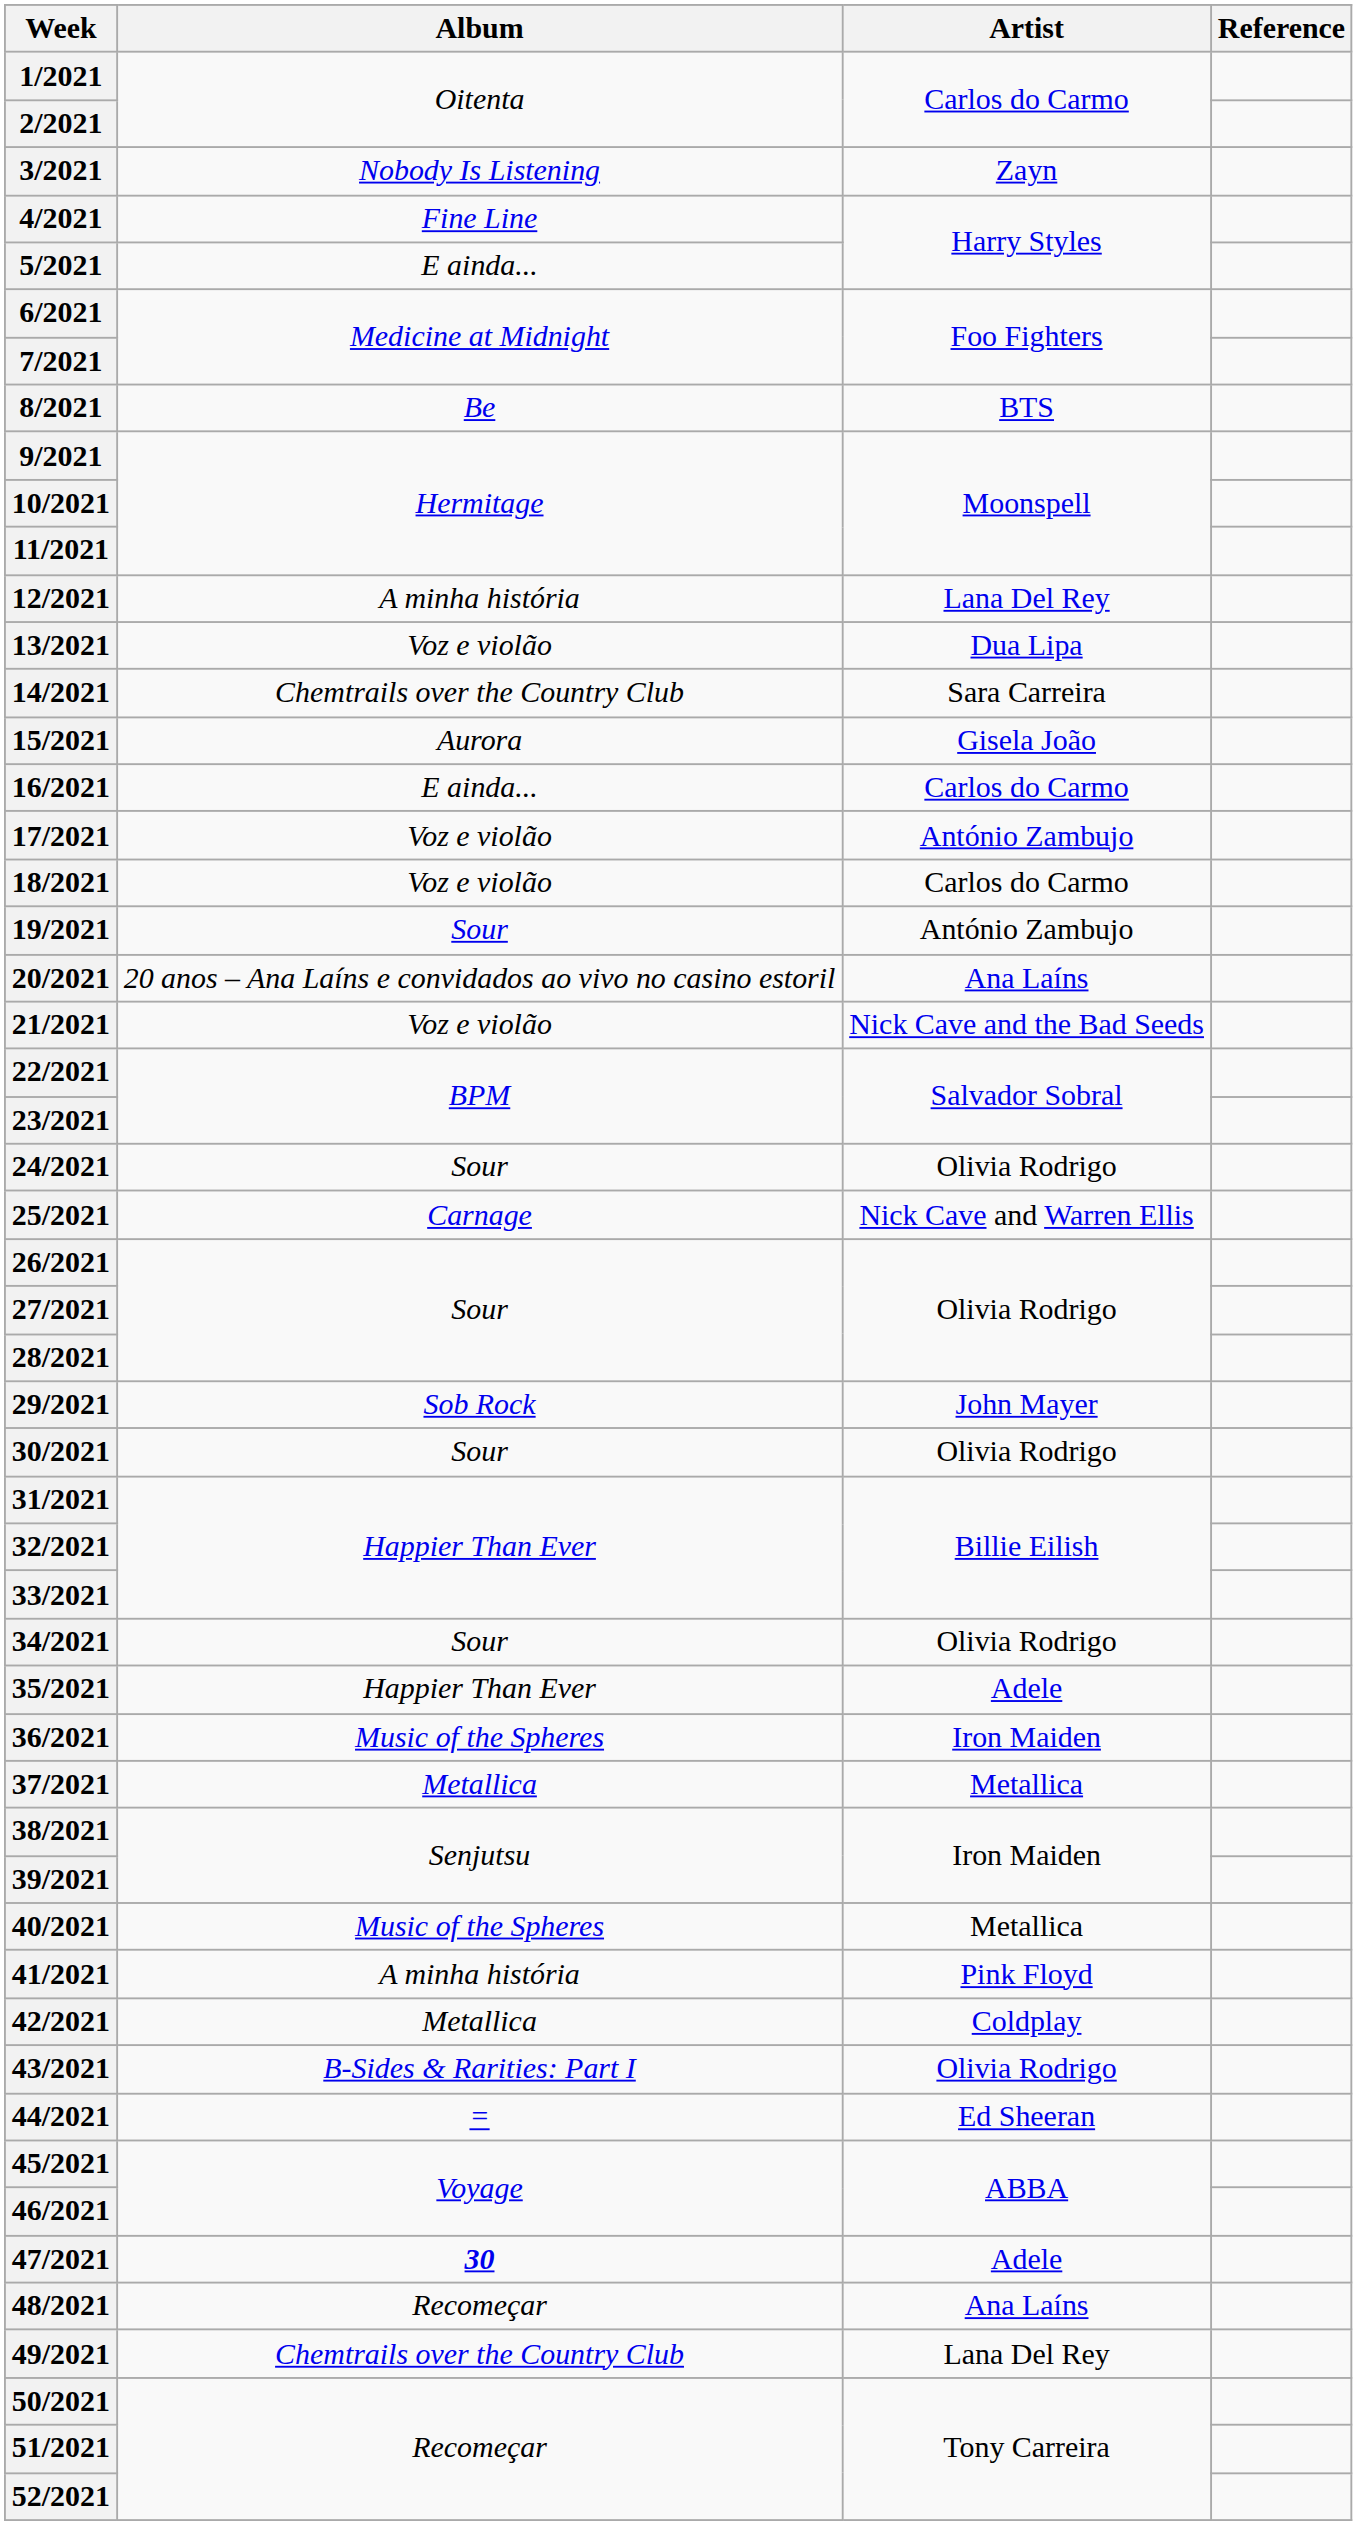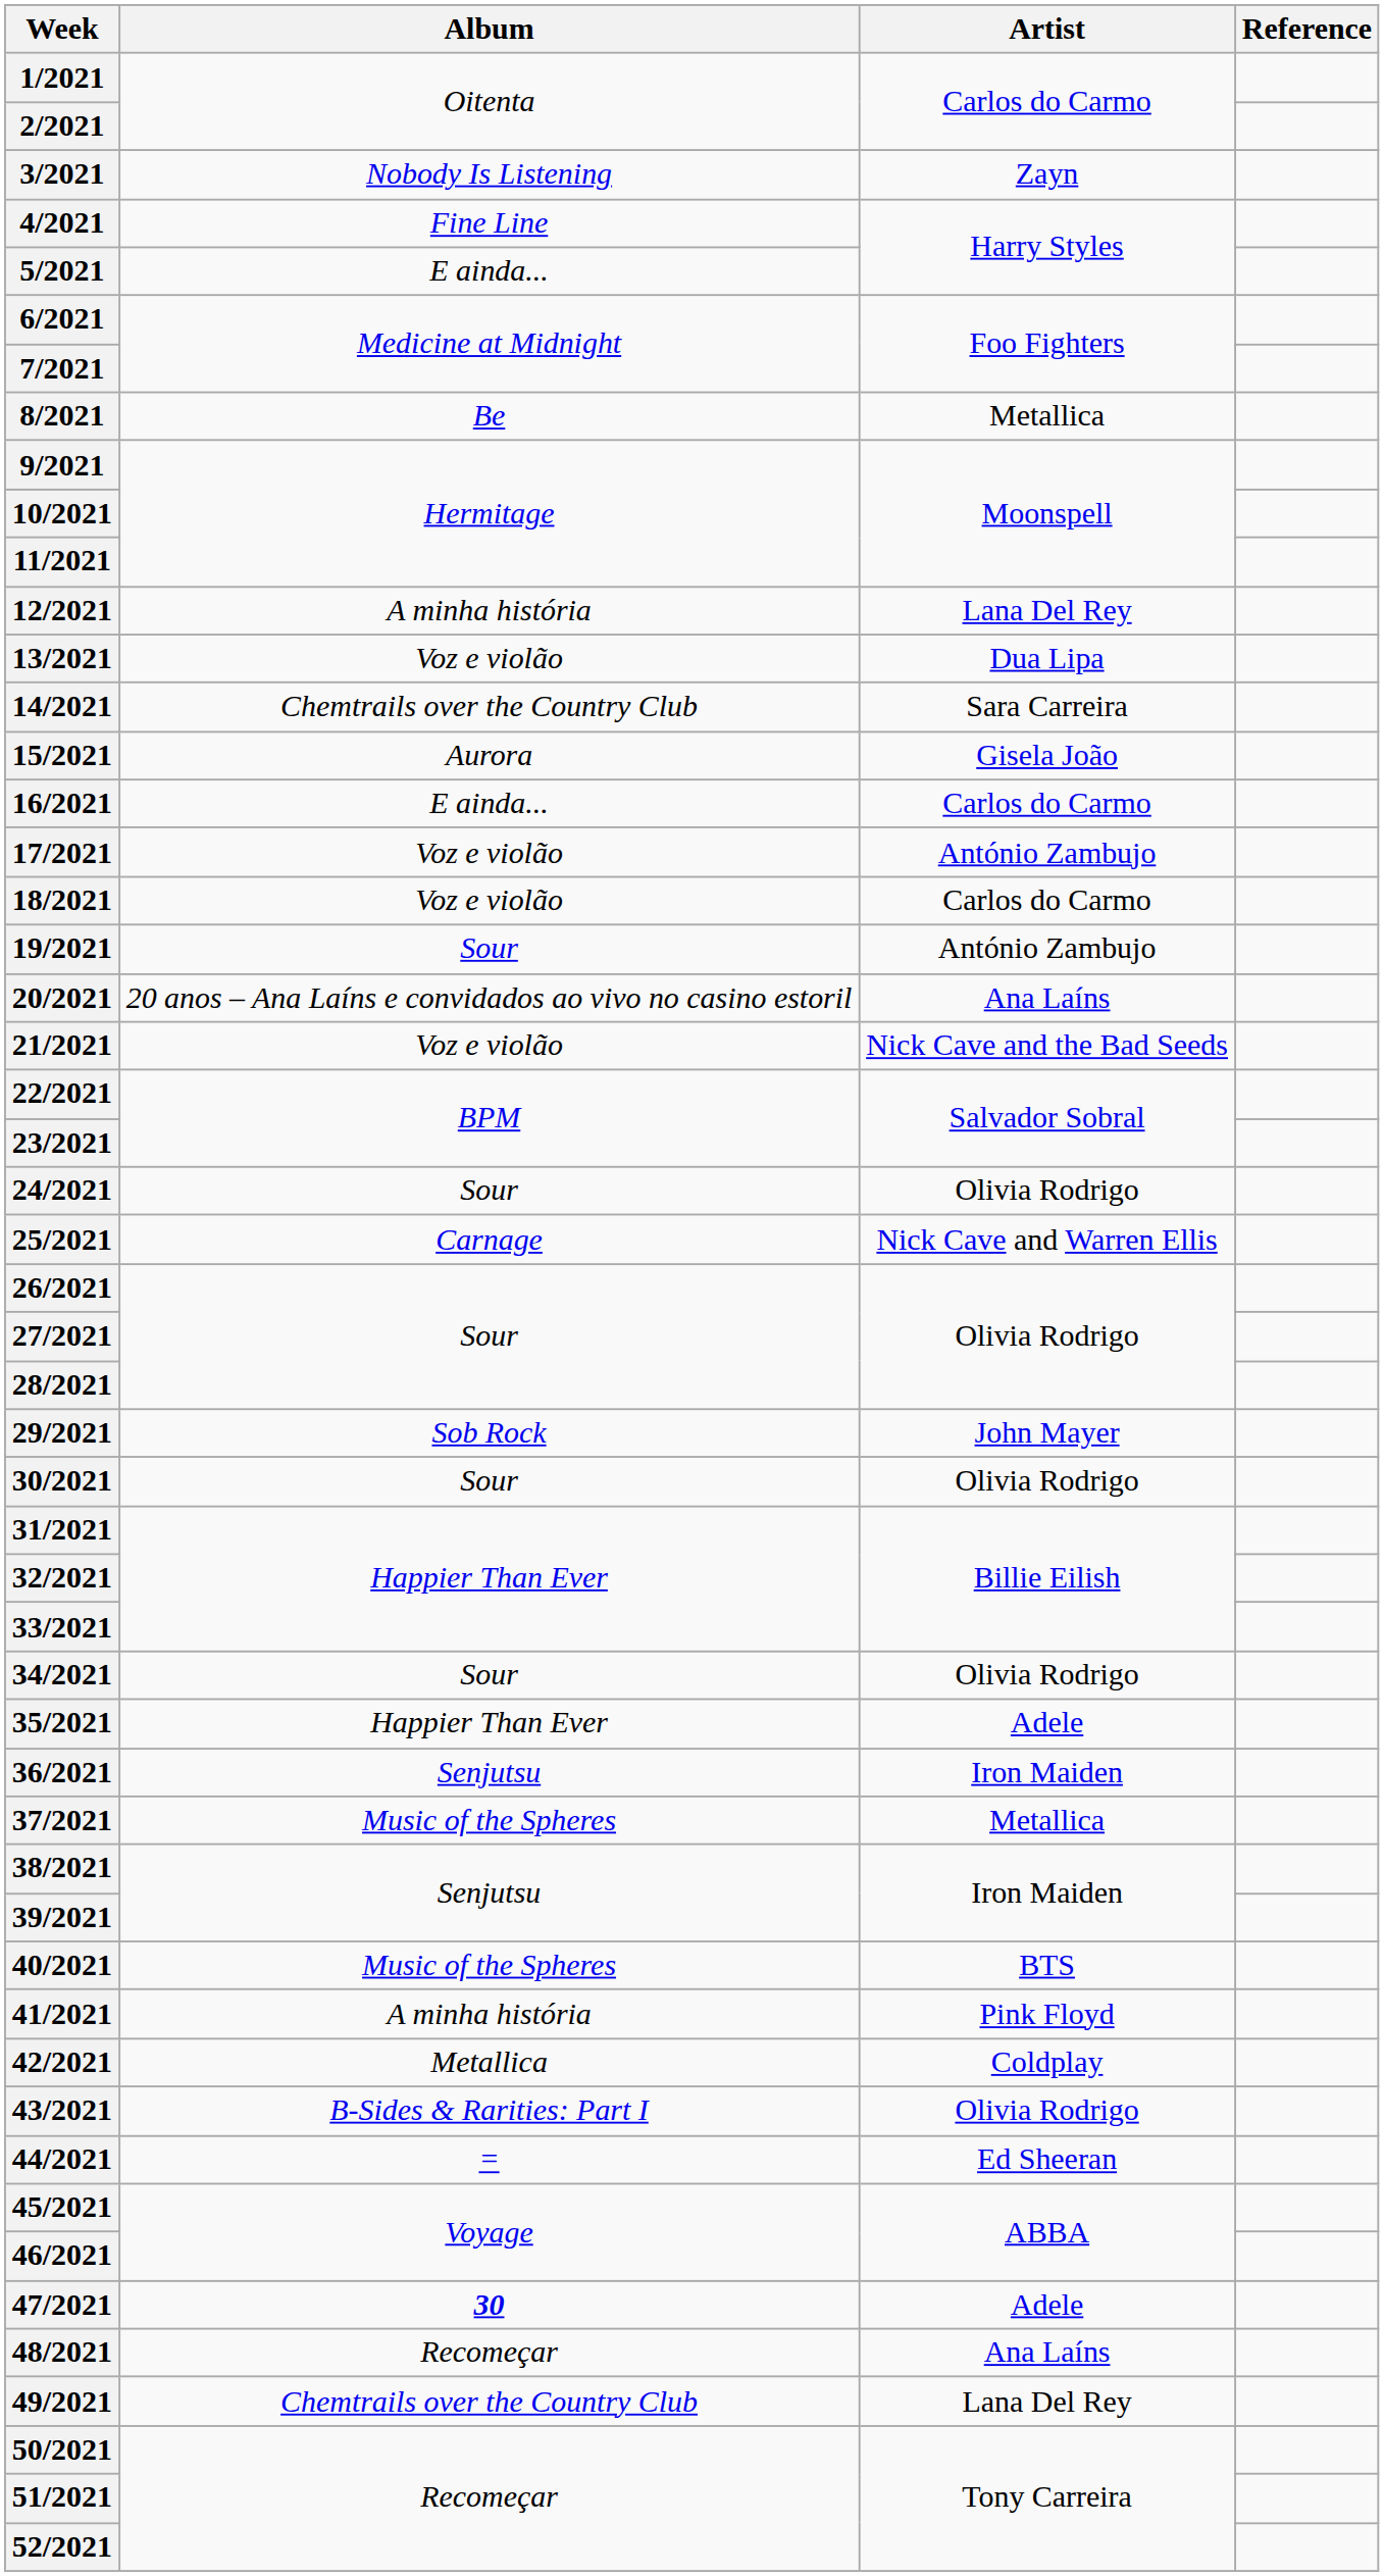8/2021 | Artist: BTS -> Metallica
36/2021 | Album: Music of the Spheres -> Senjutsu
37/2021 | Album: Metallica -> Music of the Spheres
40/2021 | Artist: Metallica -> BTS
